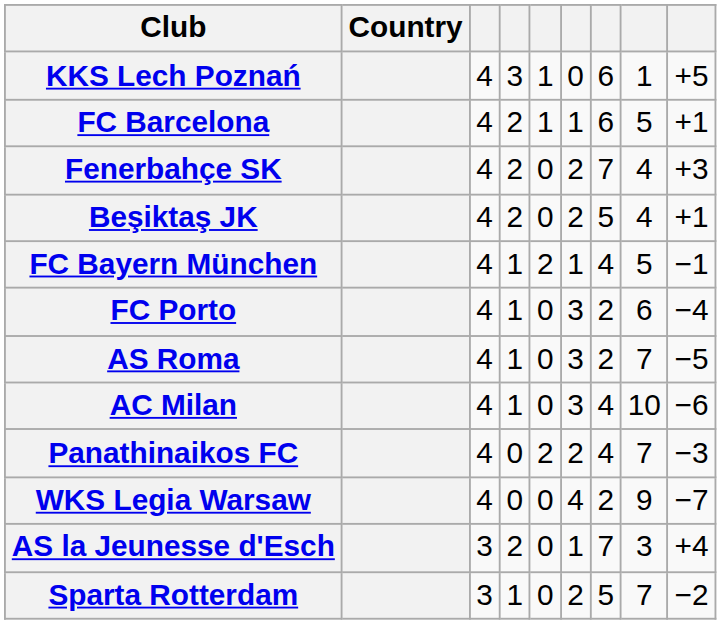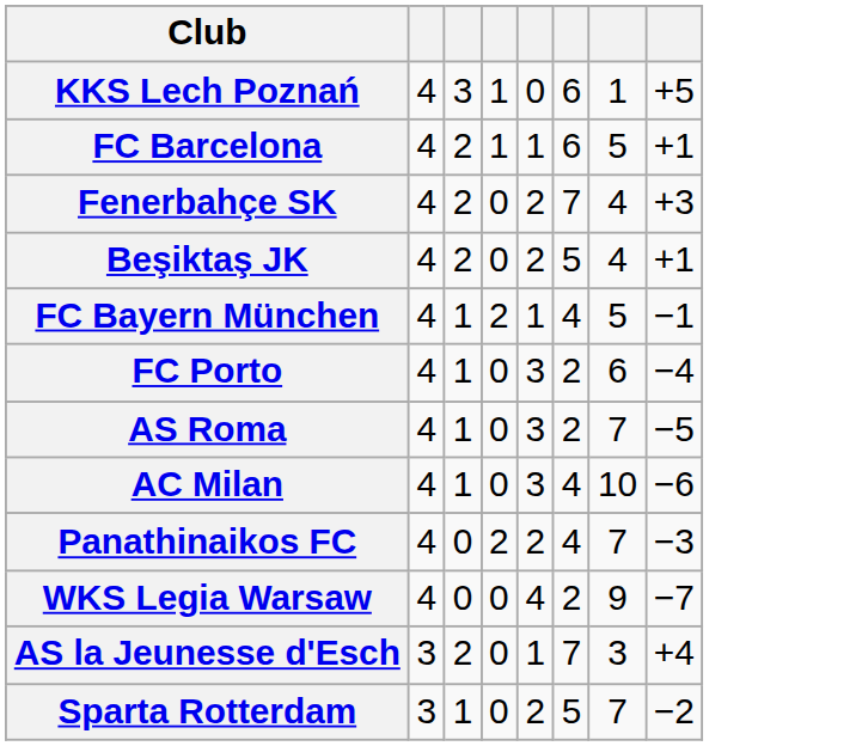- column: Country
